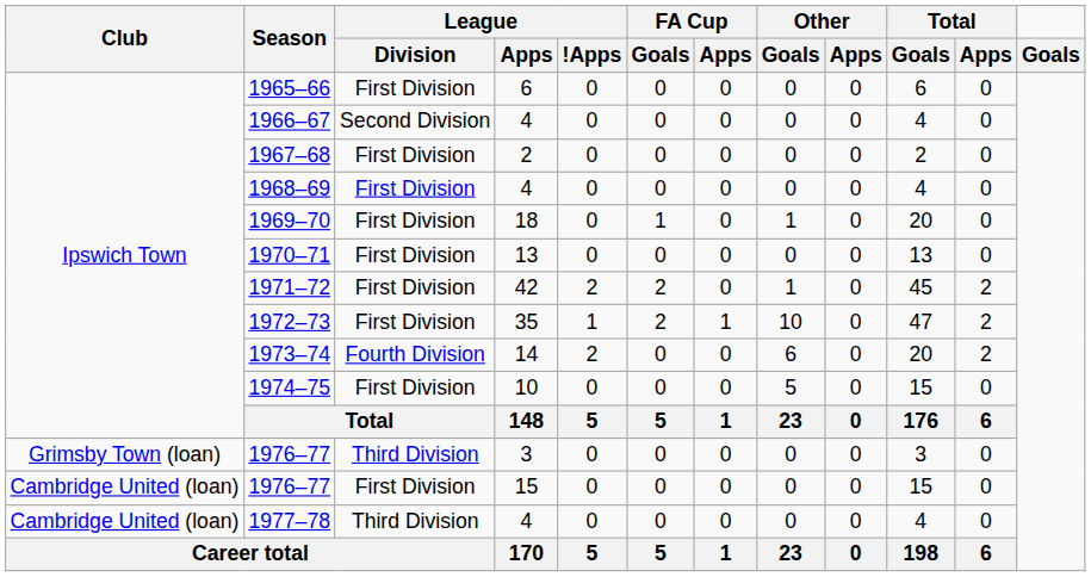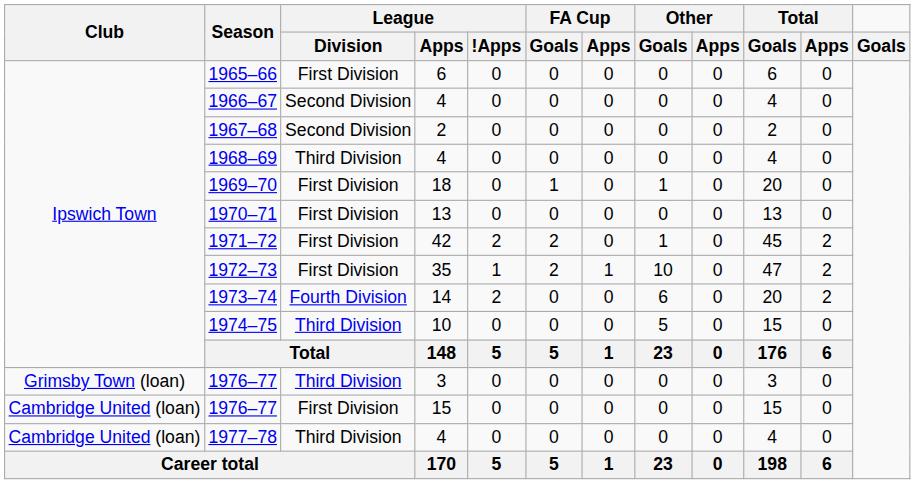1967–68 | League / Division: First Division -> Second Division
1968–69 | League / Division: First Division -> Third Division
1974–75 | League / Division: First Division -> Third Division
